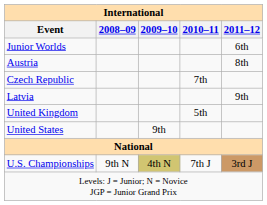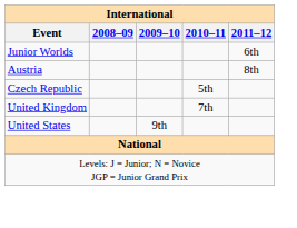Czech Republic | 2010–11: 7th -> 5th
- row: Latvia | 9th
United Kingdom | 2010–11: 5th -> 7th
- row: U.S. Championships | 9th N | 4th N | 7th J | 3rd J
